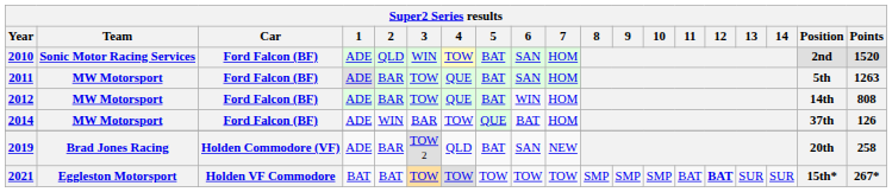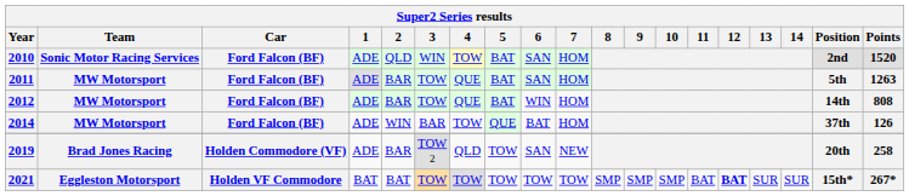2019 | 5: BAT -> TOW
